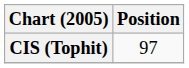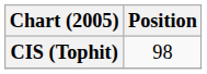CIS (Tophit) | Position: 97 -> 98
